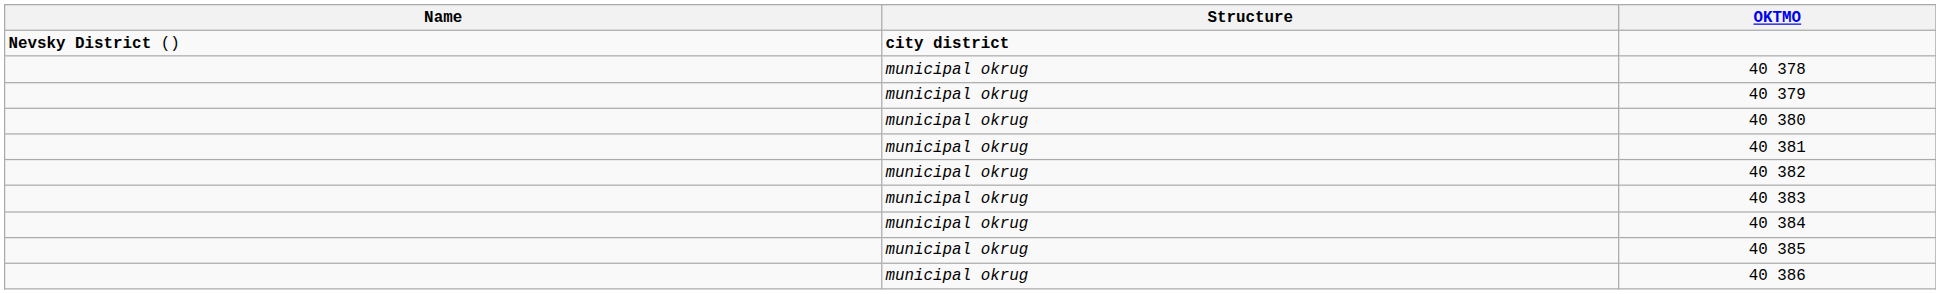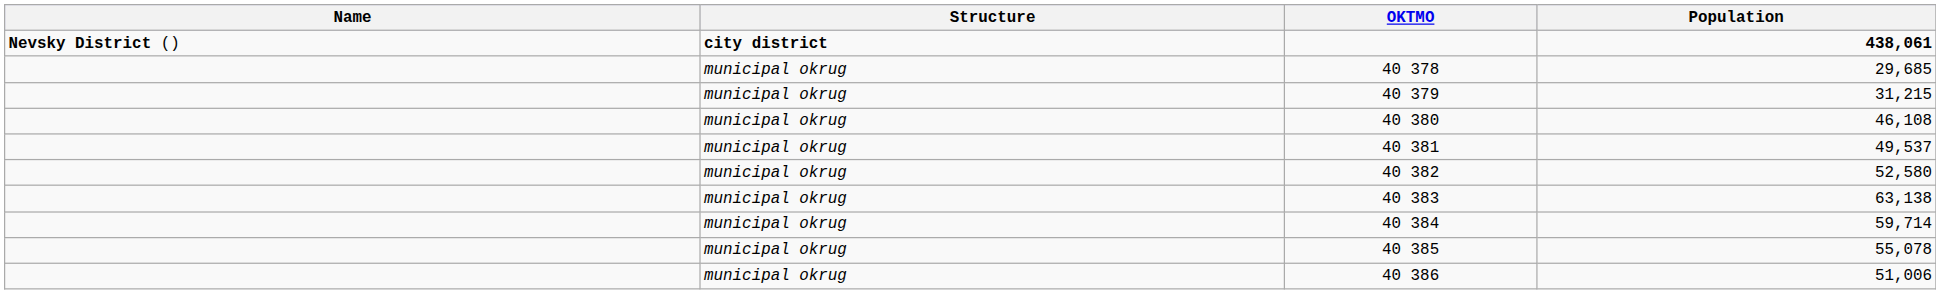+ column: Population | 438,061 | 29,685 | 31,215 | 46,108 | 49,537 | 52,580 | 63,138 | 59,714 | 55,078 | 51,006
